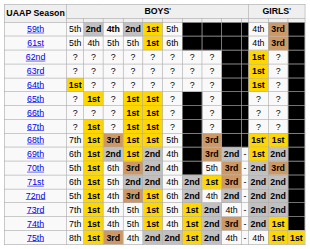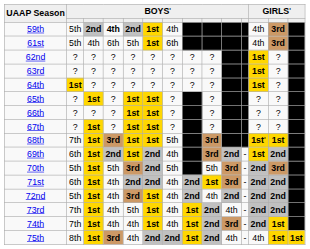59th | column 7: 5th -> 4th
61st | column 4: 5th -> 6th
70th | column 4: 6th -> 5th
70th | column 7: 4th -> 5th
71st | column 4: 5th -> 4th
72nd | column 7: 6th -> 4th
73rd | column 7: 5th -> 4th
74th | column 5: 5th -> 4th
